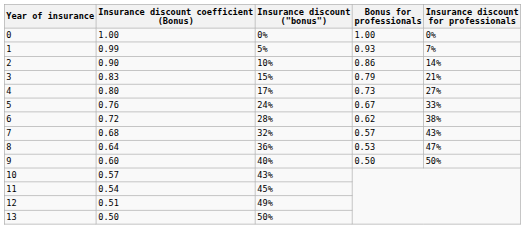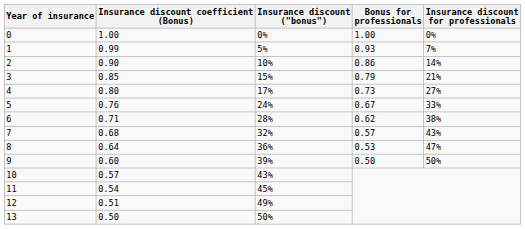3 | Insurance discount coefficient (Bonus): 0.83 -> 0.85
6 | Insurance discount coefficient (Bonus): 0.72 -> 0.71
9 | Insurance discount ("bonus"): 40% -> 39%
